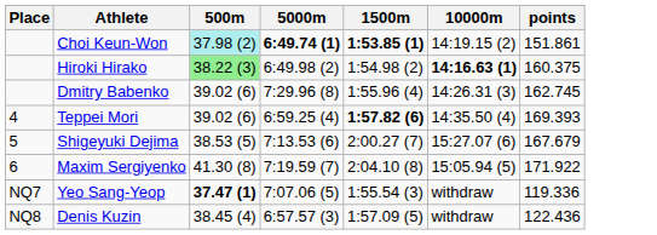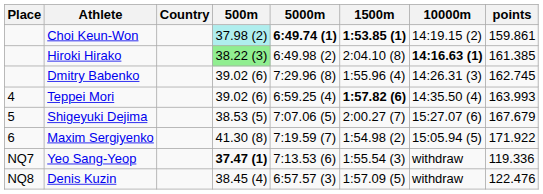+ column: Country
Choi Keun-Won | points: 151.861 -> 159.861
Hiroki Hirako | 1500m: 1:54.98 (2) -> 2:04.10 (8)
Hiroki Hirako | points: 160.375 -> 161.385
Teppei Mori | points: 169.393 -> 163.993
Shigeyuki Dejima | 5000m: 7:13.53 (6) -> 7:07.06 (5)
Maxim Sergiyenko | 1500m: 2:04.10 (8) -> 1:54.98 (2)
Yeo Sang-Yeop | 5000m: 7:07.06 (5) -> 7:13.53 (6)
Denis Kuzin | points: 122.436 -> 122.476
